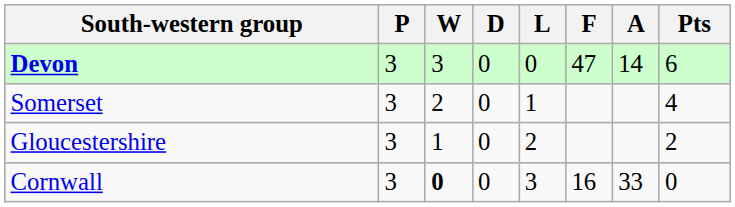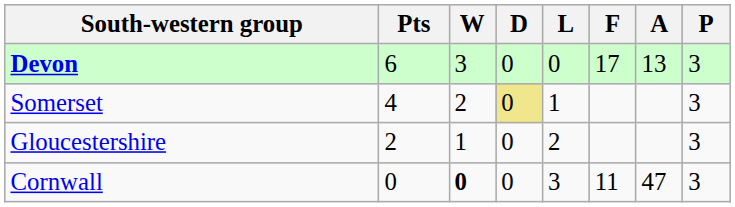columns swapped: P <-> Pts
Devon | F: 47 -> 17
Devon | A: 14 -> 13
Somerset | D: no background -> khaki background
Cornwall | F: 16 -> 11
Cornwall | A: 33 -> 47
